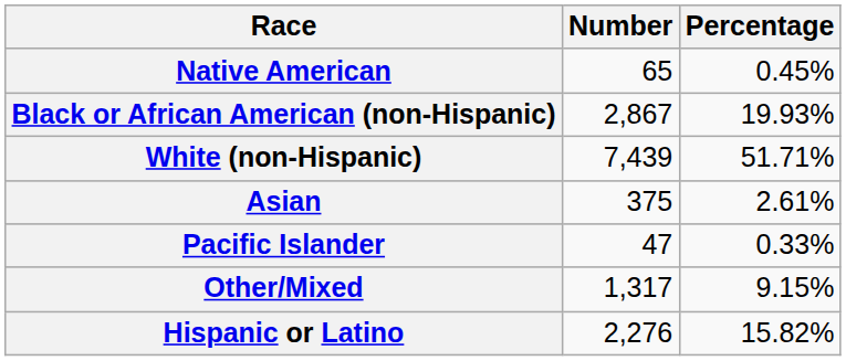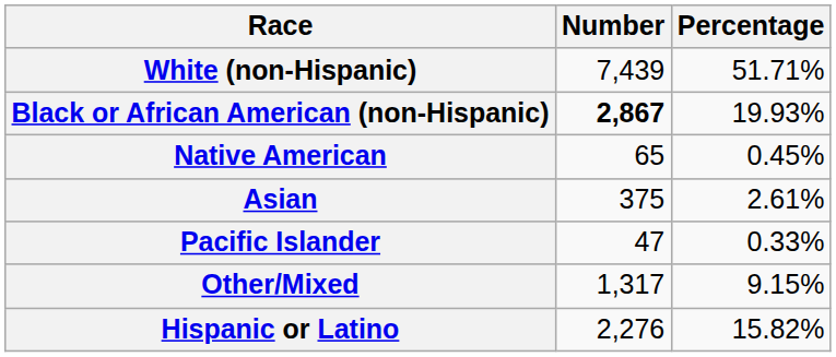rows swapped: White (non-Hispanic) <-> Native American
Black or African American (non-Hispanic) | Number: normal -> bold
